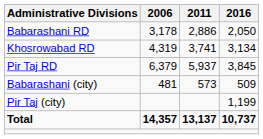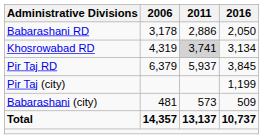Khosrowabad RD | 2011: no background -> lightgrey background
rows swapped: Babarashani (city) <-> Pir Taj (city)
